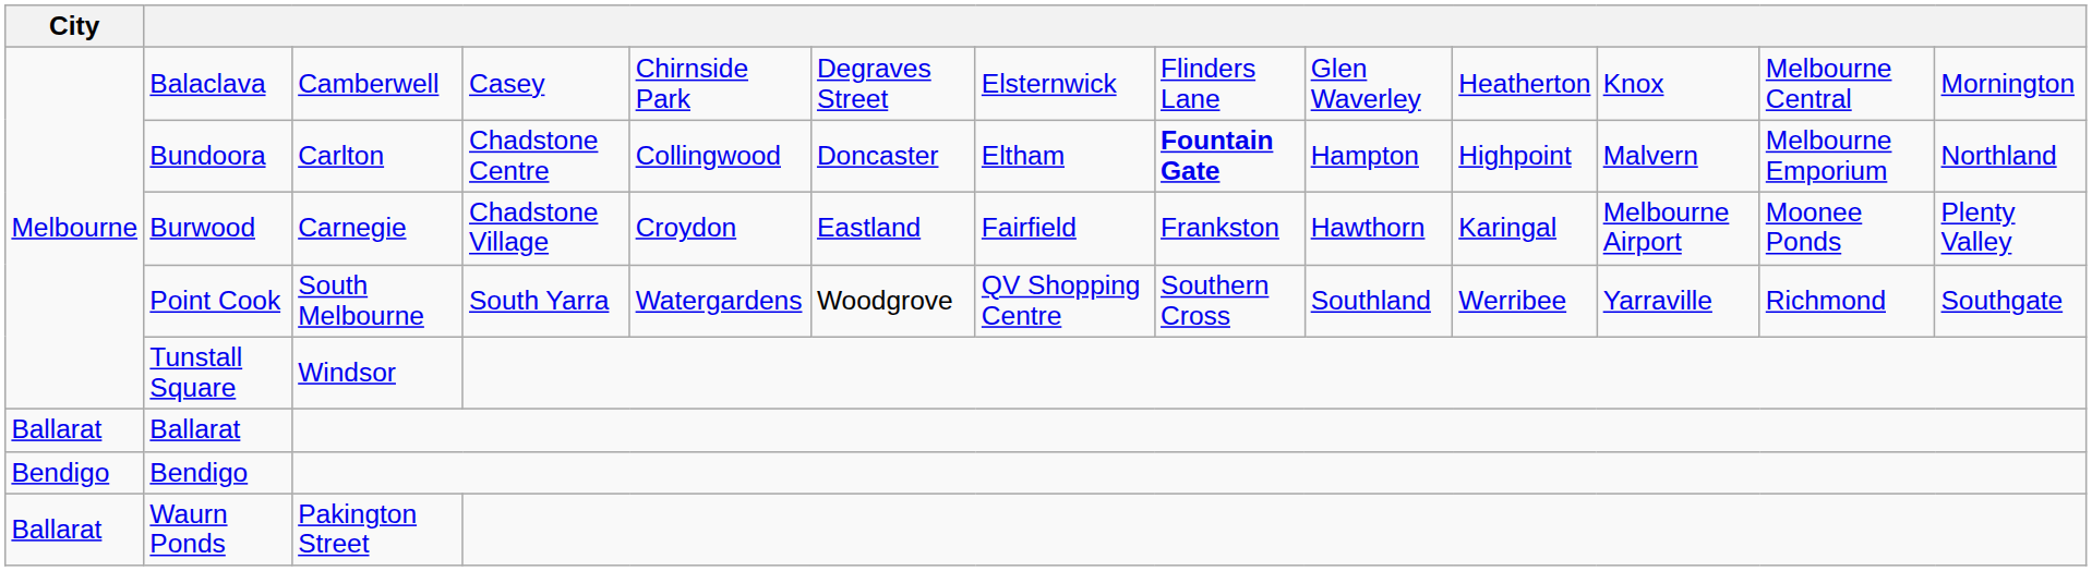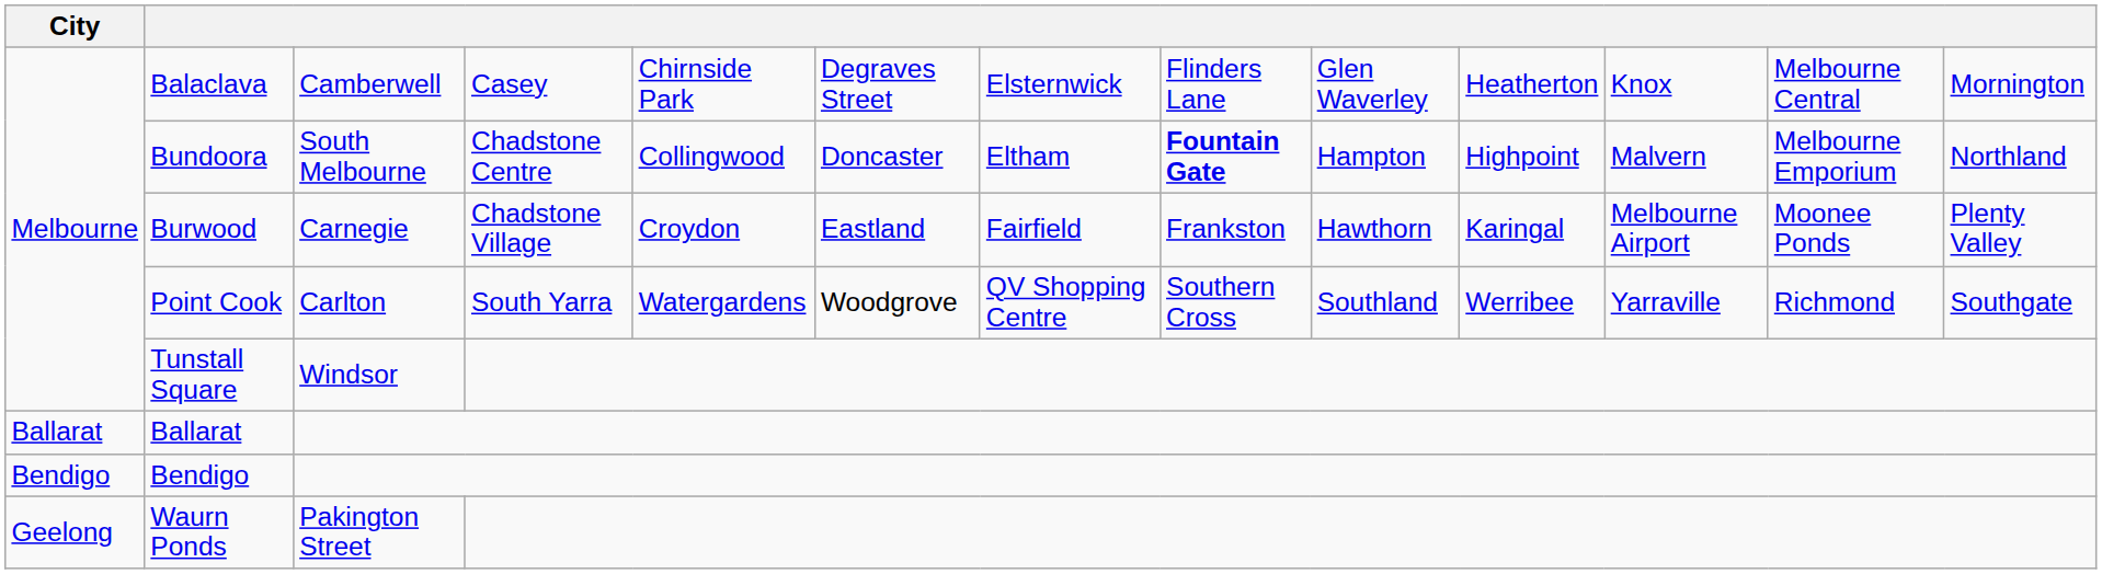Bundoora | column 3: Carlton -> South Melbourne
Point Cook | column 3: South Melbourne -> Carlton
Waurn Ponds | City: Ballarat -> Geelong
